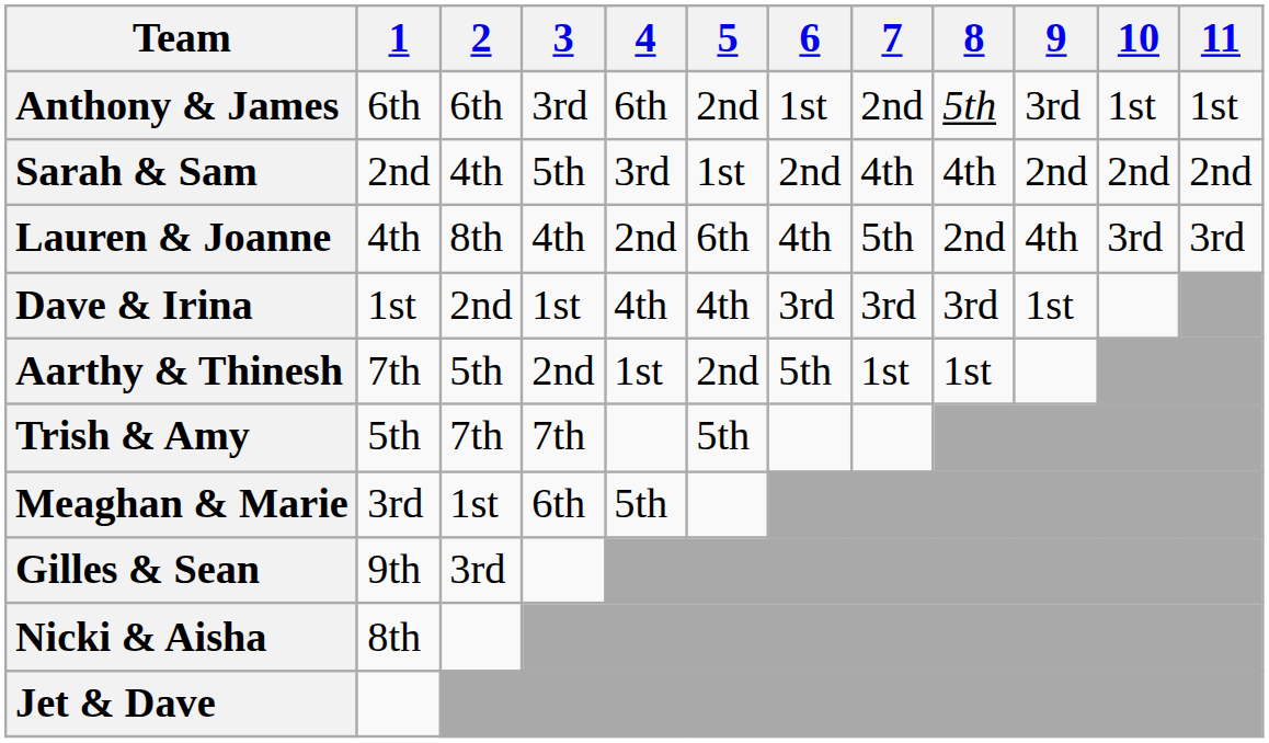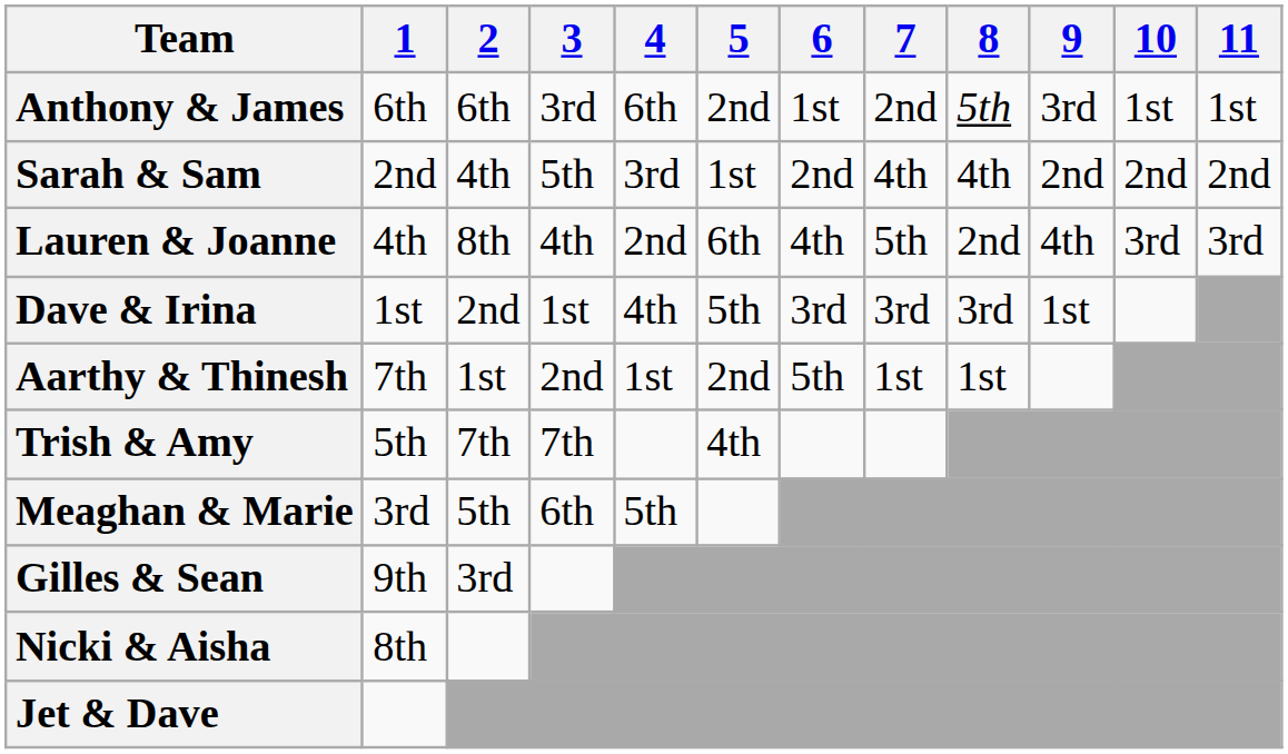Dave & Irina | 5: 4th -> 5th
Aarthy & Thinesh | 2: 5th -> 1st
Trish & Amy | 5: 5th -> 4th
Meaghan & Marie | 2: 1st -> 5th
